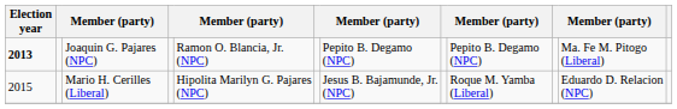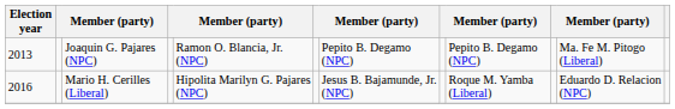Joaquin G. Pajares (NPC) | Election year: bold -> normal
Mario H. Cerilles (Liberal) | Election year: 2015 -> 2016
